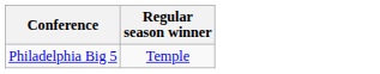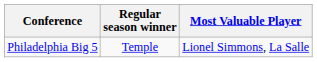+ column: Most Valuable Player | Lionel Simmons, La Salle
